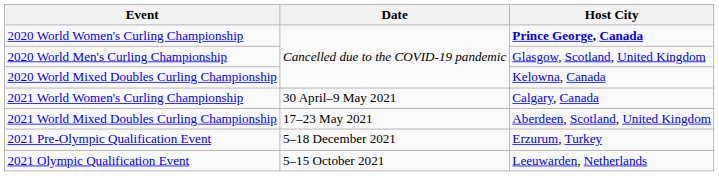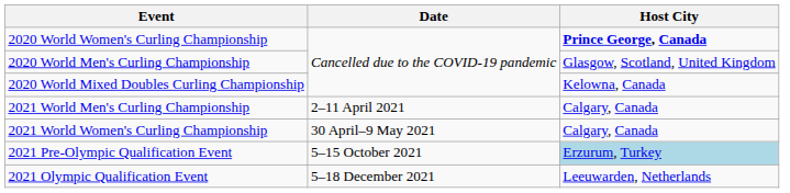+ row: 2021 World Men's Curling Championship | 2–11 April 2021 | Calgary, Canada
- row: 2021 World Mixed Doubles Curling Championship | 17–23 May 2021 | Aberdeen, Scotland, United Kingdom
2021 Pre-Olympic Qualification Event | Date: 5–18 December 2021 -> 5–15 October 2021
2021 Pre-Olympic Qualification Event | Host City: no background -> lightblue background
2021 Olympic Qualification Event | Date: 5–15 October 2021 -> 5–18 December 2021
